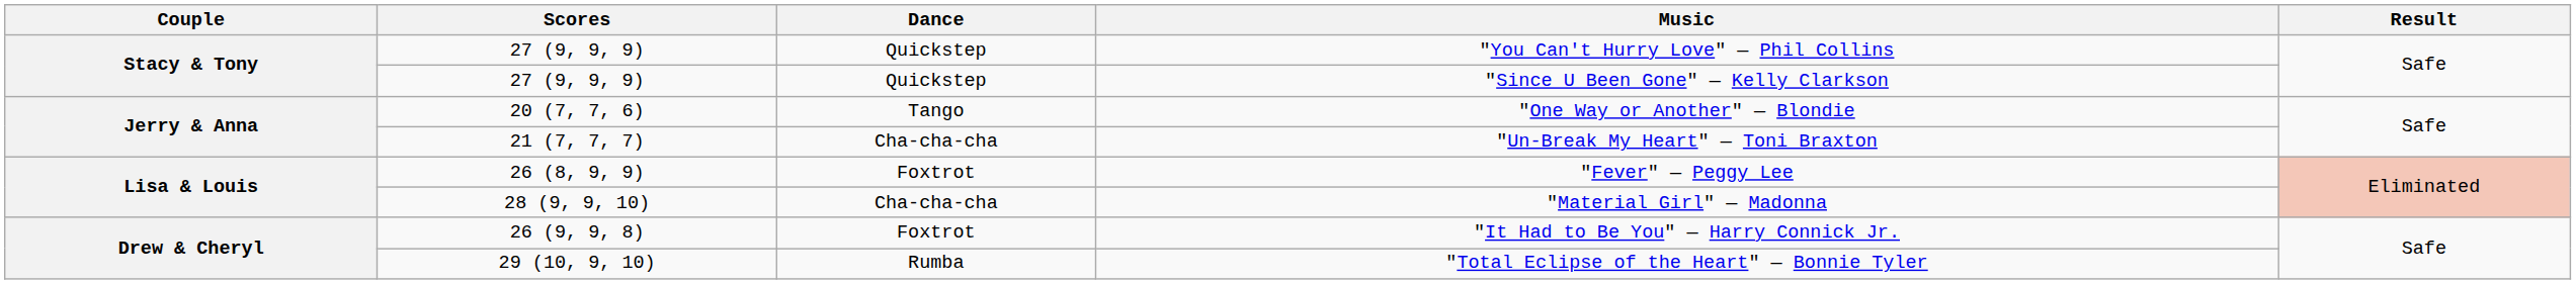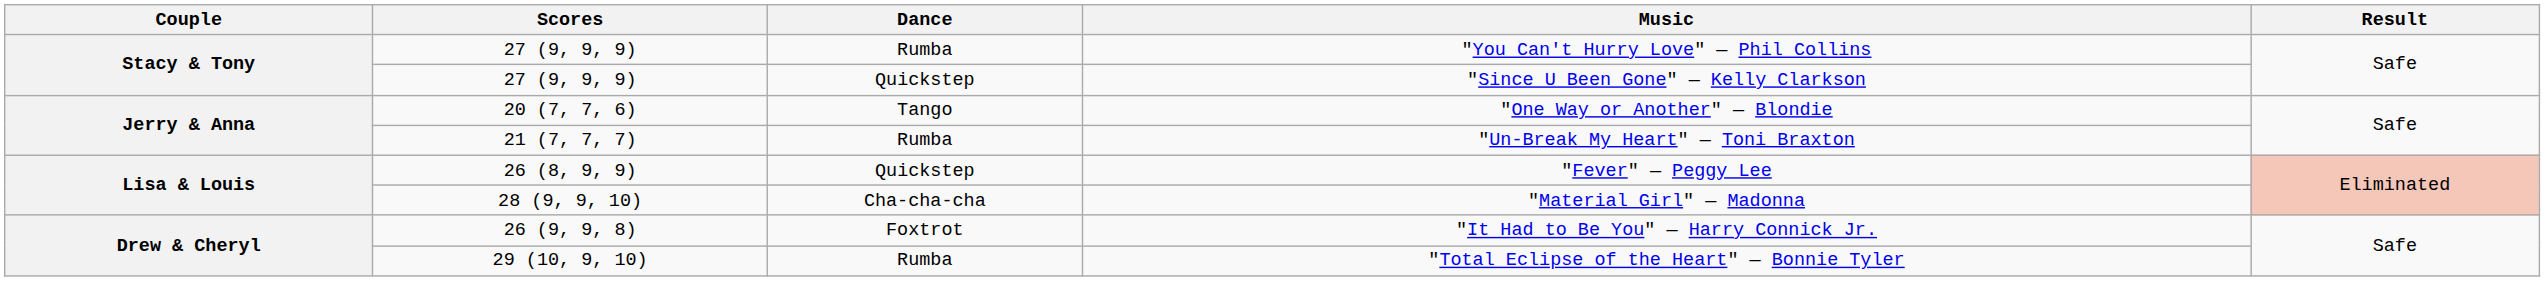"You Can't Hurry Love" — Phil Collins | Dance: Quickstep -> Rumba
"Un-Break My Heart" — Toni Braxton | Dance: Cha-cha-cha -> Rumba
"Fever" — Peggy Lee | Dance: Foxtrot -> Quickstep
